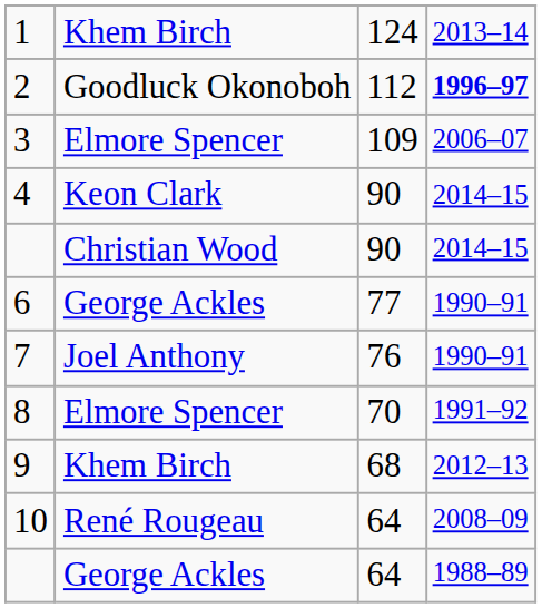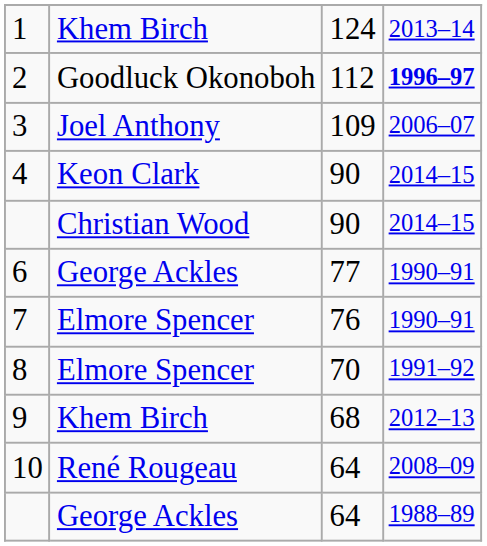3 | column 2: Elmore Spencer -> Joel Anthony
7 | column 2: Joel Anthony -> Elmore Spencer
